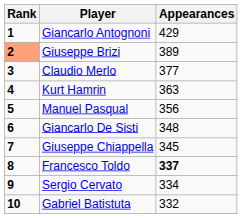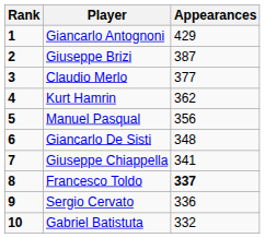Giuseppe Brizi | Rank: lightsalmon background -> no background
Giuseppe Brizi | Appearances: 389 -> 387
Kurt Hamrin | Appearances: 363 -> 362
Giuseppe Chiappella | Appearances: 345 -> 341
Sergio Cervato | Appearances: 334 -> 336
